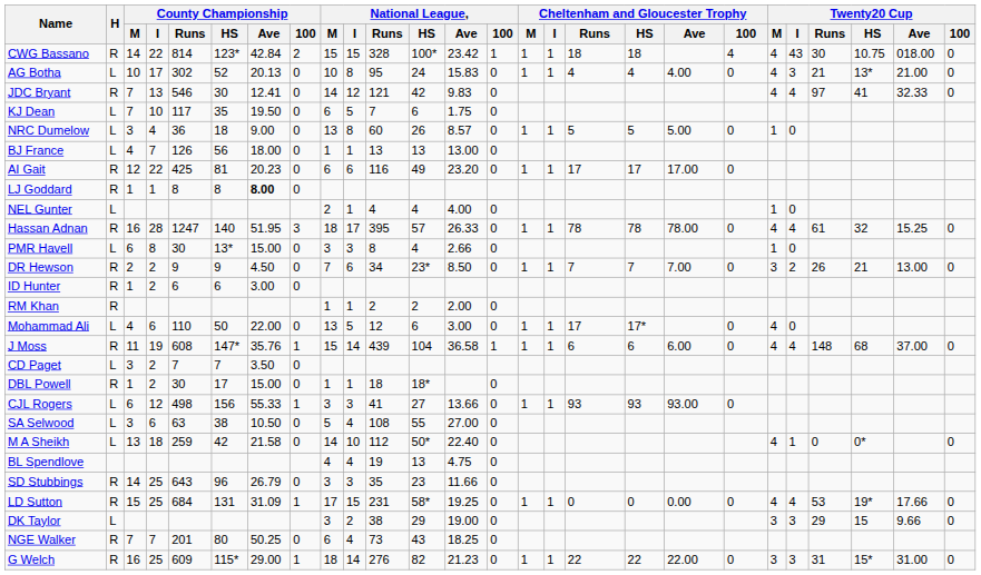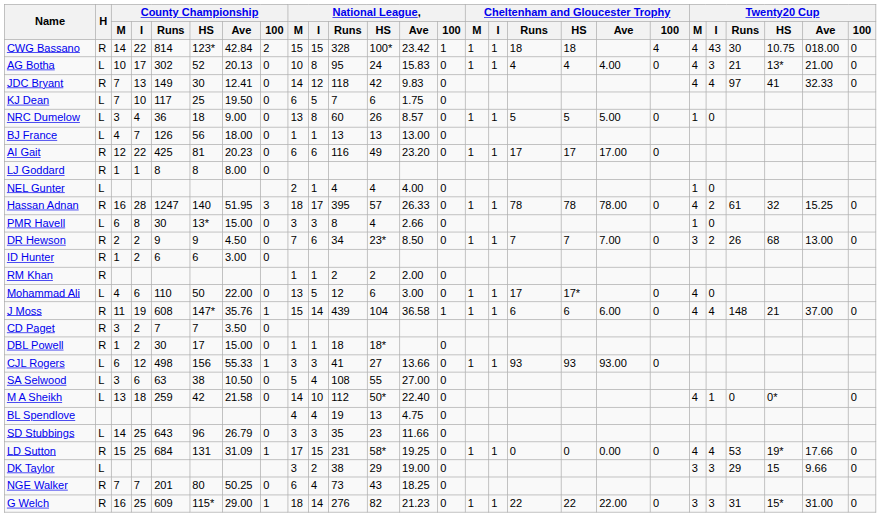JDC Bryant | County Championship / Runs: 546 -> 149
JDC Bryant | National League, / Runs: 121 -> 118
KJ Dean | County Championship / HS: 35 -> 25
LJ Goddard | County Championship / Ave: bold -> normal
Hassan Adnan | Twenty20 Cup / I: 4 -> 2
DR Hewson | Twenty20 Cup / HS: 21 -> 68
J Moss | Twenty20 Cup / HS: 68 -> 21
CD Paget | H: L -> R
SD Stubbings | H: R -> L
